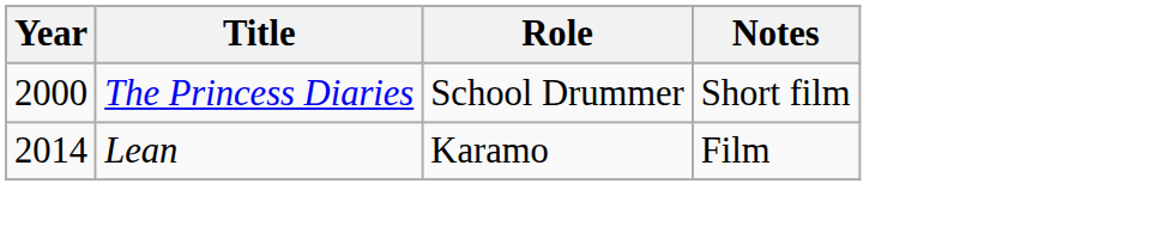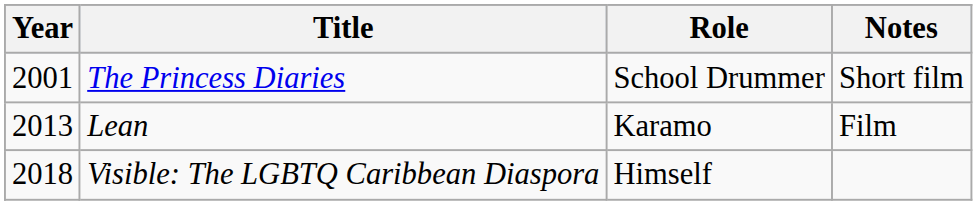The Princess Diaries | Year: 2000 -> 2001
Lean | Year: 2014 -> 2013
+ row: 2018 | Visible: The LGBTQ Caribbean Diaspora | Himself
